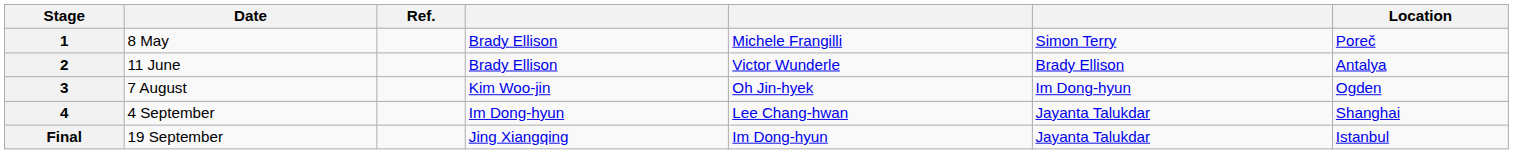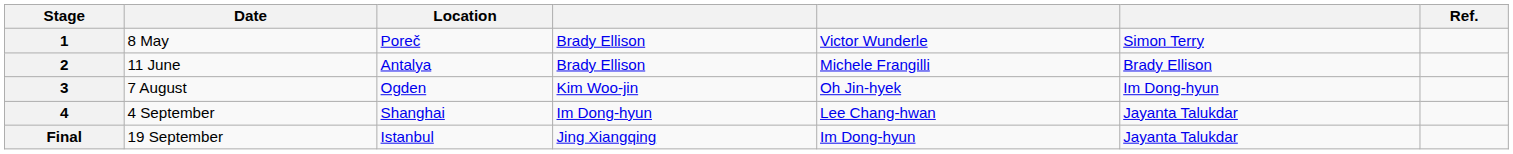columns swapped: Location <-> Ref.
1 | column 5: Michele Frangilli -> Victor Wunderle
2 | column 5: Victor Wunderle -> Michele Frangilli
